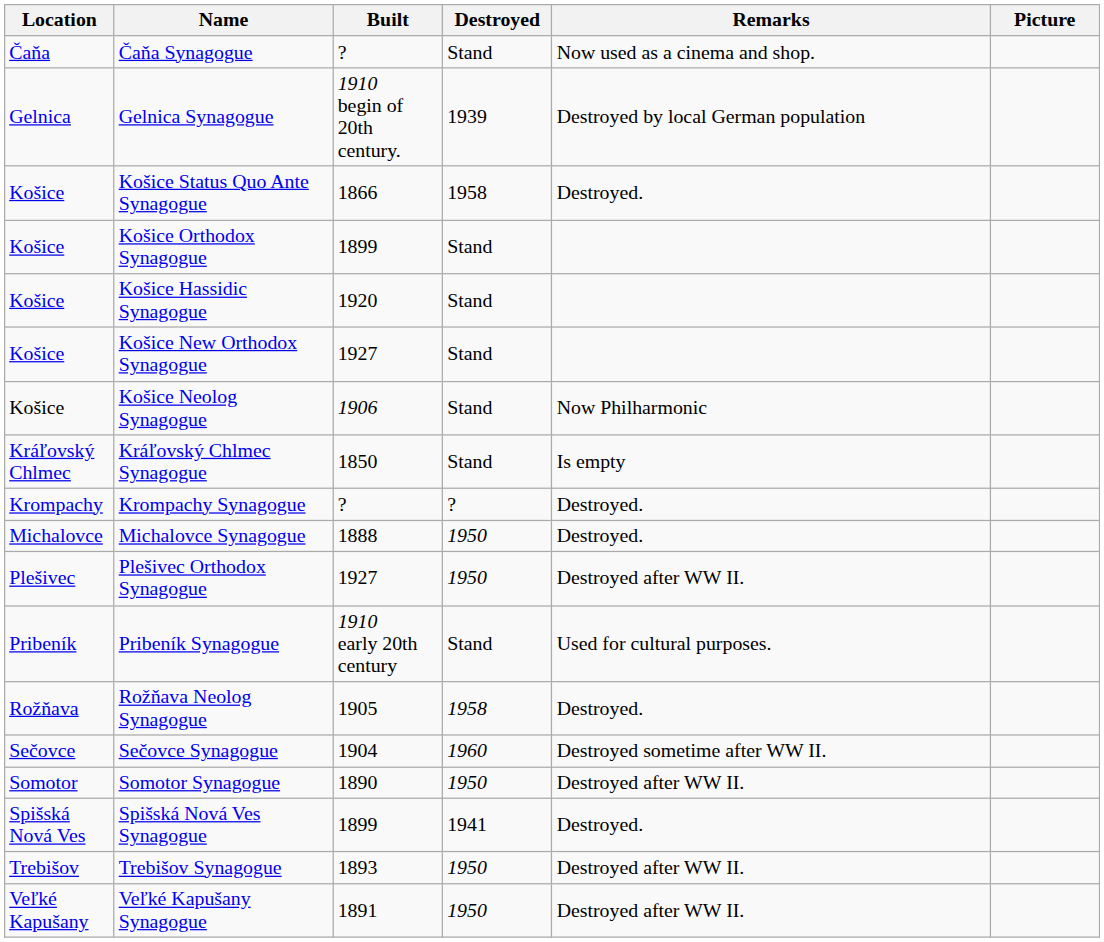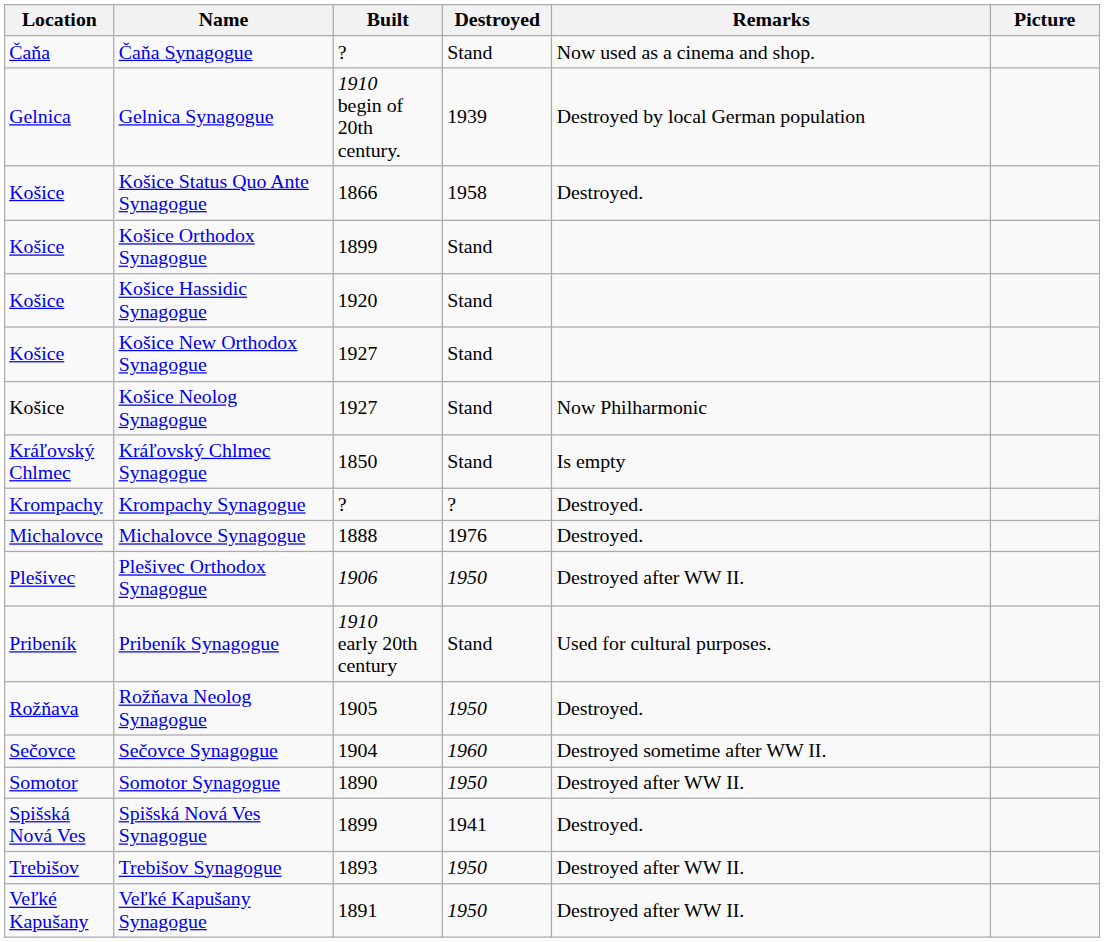Košice Neolog Synagogue | Built: 1906 -> 1927
Michalovce Synagogue | Destroyed: 1950 -> 1976
Plešivec Orthodox Synagogue | Built: 1927 -> 1906
Rožňava Neolog Synagogue | Destroyed: 1958 -> 1950
